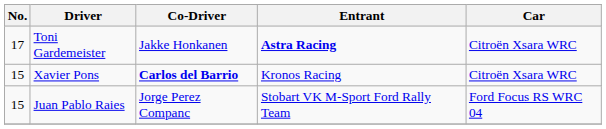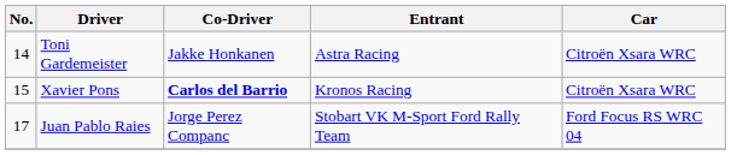Toni Gardemeister | No.: 17 -> 14
Toni Gardemeister | Entrant: bold -> normal
Juan Pablo Raies | No.: 15 -> 17
